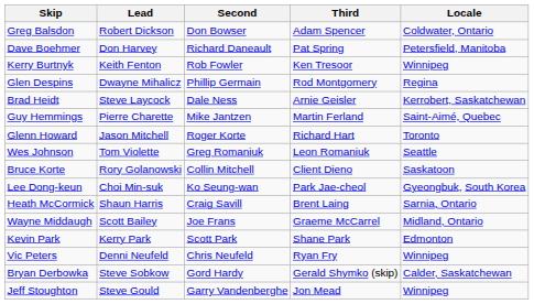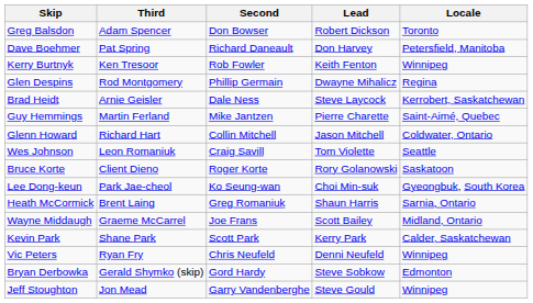columns swapped: Third <-> Lead
Greg Balsdon | Locale: Coldwater, Ontario -> Toronto
Glenn Howard | Second: Roger Korte -> Collin Mitchell
Glenn Howard | Locale: Toronto -> Coldwater, Ontario
Wes Johnson | Second: Greg Romaniuk -> Craig Savill
Bruce Korte | Second: Collin Mitchell -> Roger Korte
Heath McCormick | Second: Craig Savill -> Greg Romaniuk
Kevin Park | Locale: Edmonton -> Calder, Saskatchewan
Bryan Derbowka | Locale: Calder, Saskatchewan -> Edmonton
